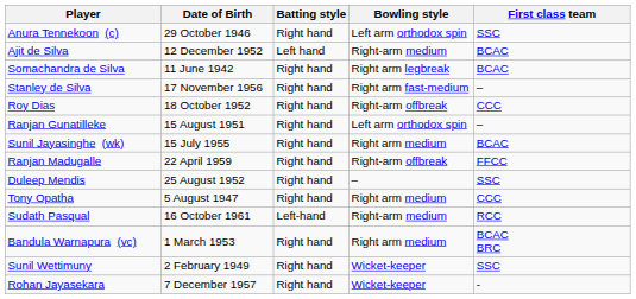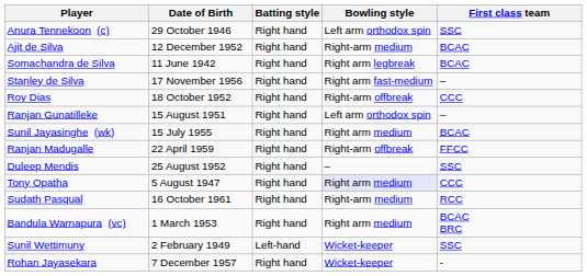Ajit de Silva | Batting style: Left hand -> Right hand
Tony Opatha | Bowling style: no background -> lavender background
Sudath Pasqual | Batting style: Left-hand -> Right hand
Sunil Wettimuny | Batting style: Right hand -> Left-hand
